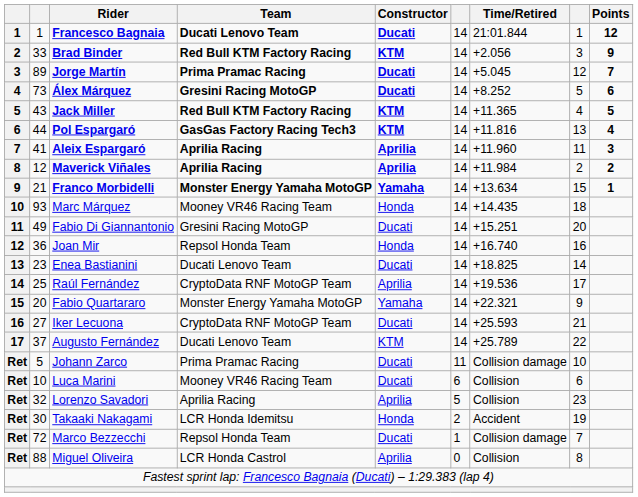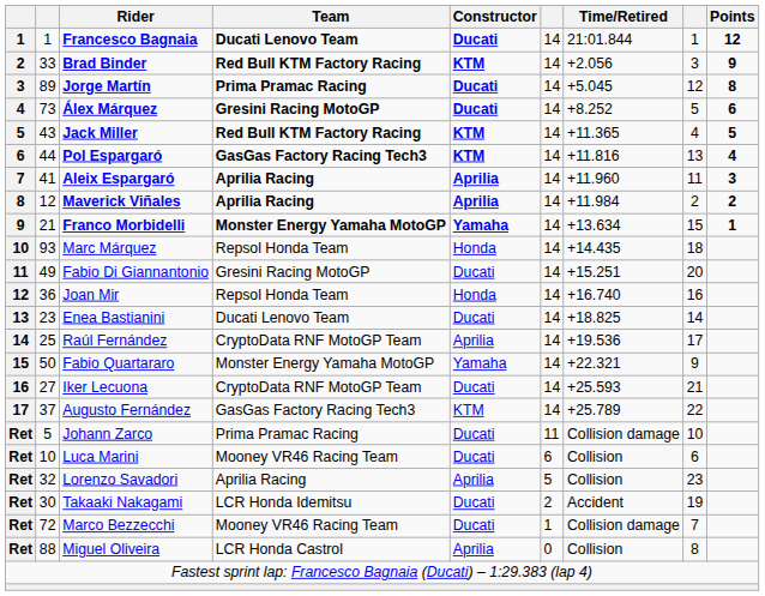Jorge Martín | Points: 7 -> 8
Marc Márquez | Team: Mooney VR46 Racing Team -> Repsol Honda Team
Fabio Quartararo | column 2: 20 -> 50
Augusto Fernández | Team: Ducati Lenovo Team -> GasGas Factory Racing Tech3
Takaaki Nakagami | Constructor: Honda -> Ducati
Marco Bezzecchi | Team: Repsol Honda Team -> Mooney VR46 Racing Team
